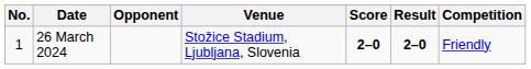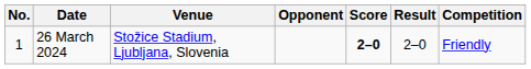columns swapped: Venue <-> Opponent
26 March 2024 | Result: bold -> normal
